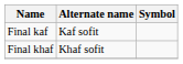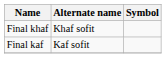rows swapped: Final kaf <-> Final khaf
